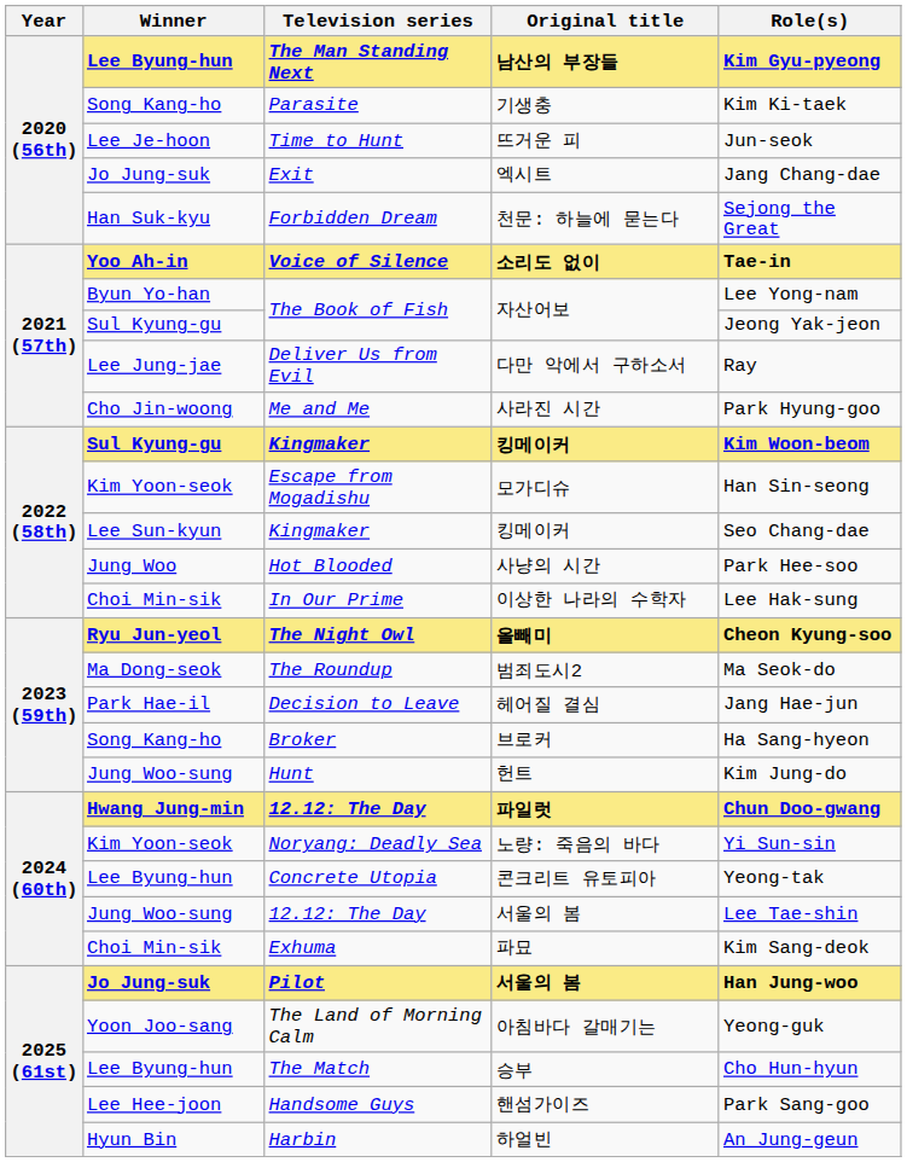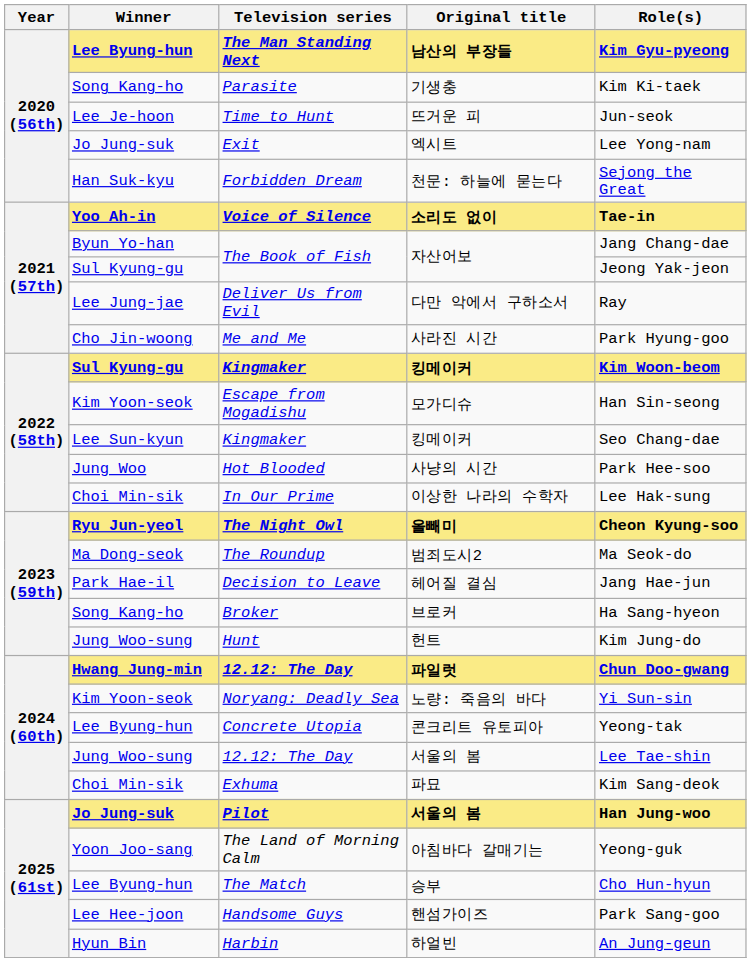Exit | Role(s): Jang Chang-dae -> Lee Yong-nam
Byun Yo-han / The Book of Fish | Role(s): Lee Yong-nam -> Jang Chang-dae
